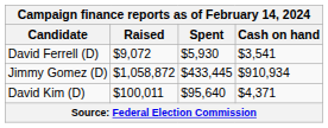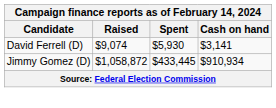David Ferrell (D) | Raised: $9,072 -> $9,074
David Ferrell (D) | Cash on hand: $3,541 -> $3,141
- row: David Kim (D) | $100,011 | $95,640 | $4,371
